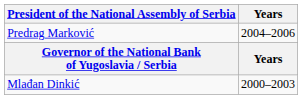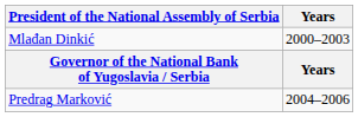rows swapped: Predrag Marković <-> Mlađan Dinkić
